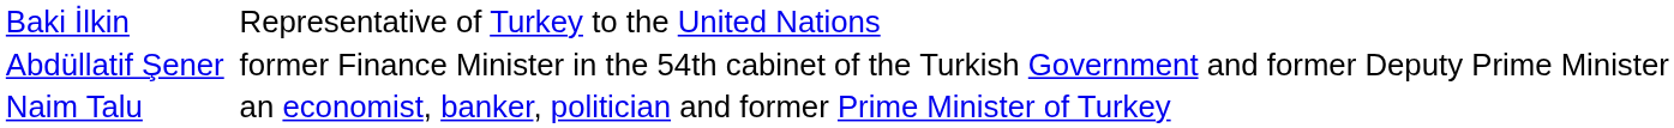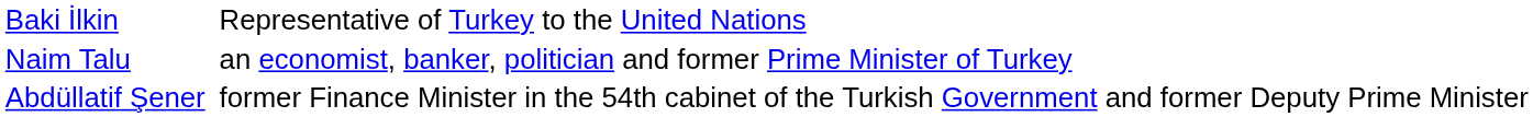rows swapped: Abdüllatif Şener <-> Naim Talu
